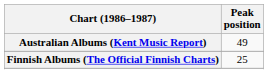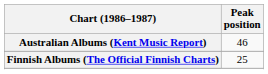Australian Albums (Kent Music Report) | Peak position: 49 -> 46
